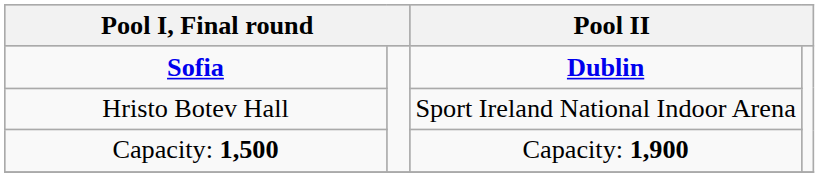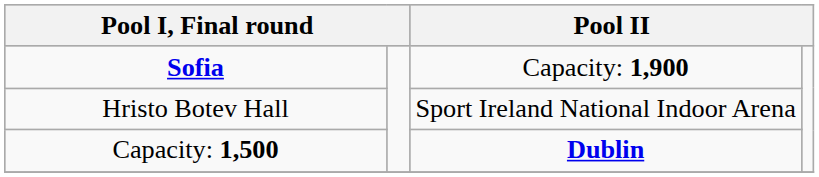Sofia | column 3: Dublin -> Capacity: 1,900
Capacity: 1,500 | column 3: Capacity: 1,900 -> Dublin
